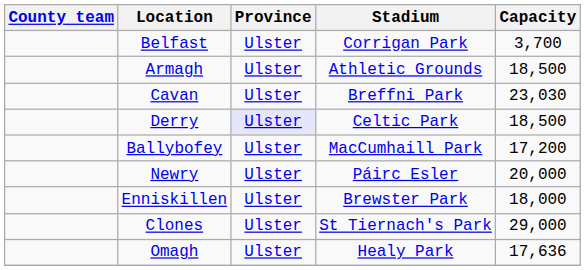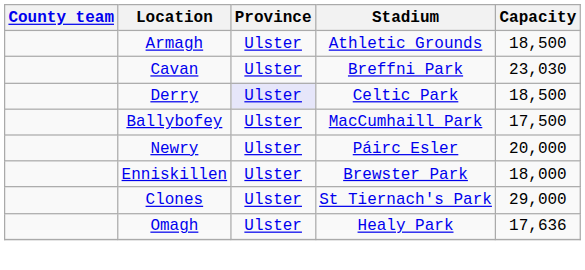- row: Belfast | Ulster | Corrigan Park | 3,700
Ballybofey | Capacity: 17,200 -> 17,500
